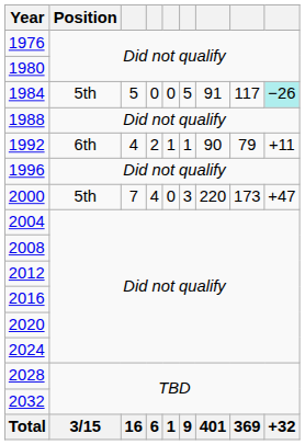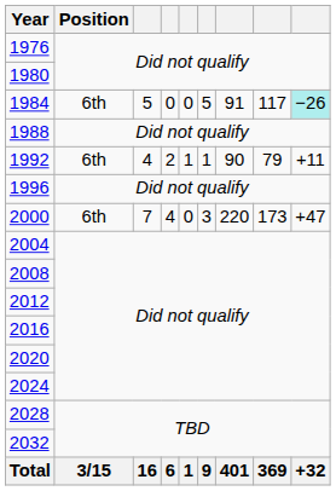1984 | Position: 5th -> 6th
2000 | Position: 5th -> 6th
